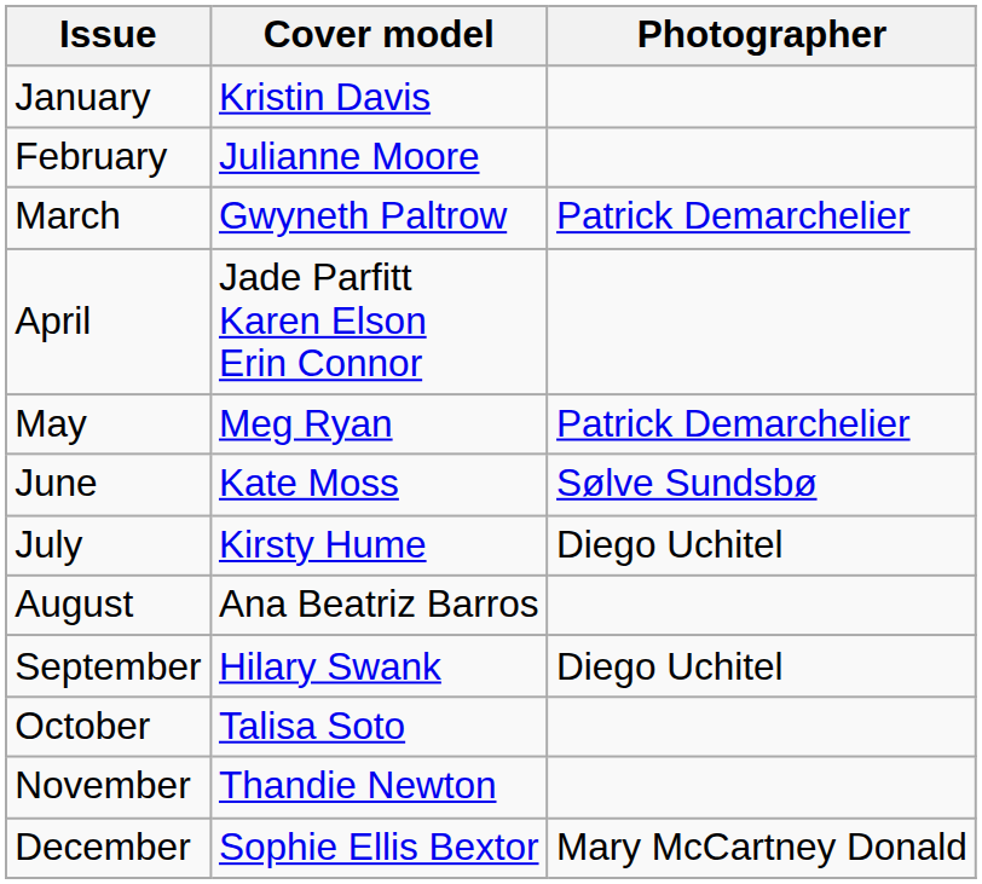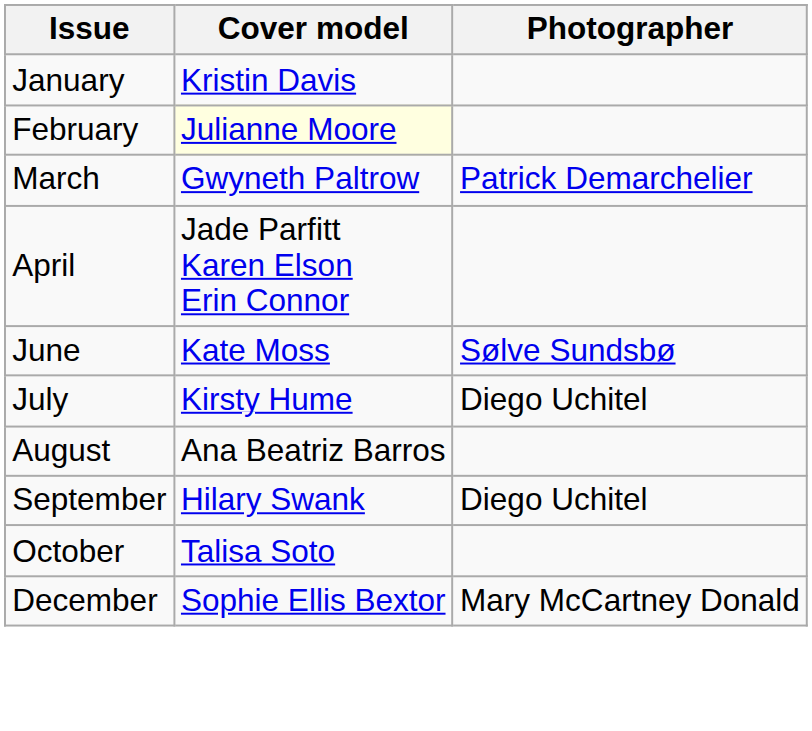February | Cover model: no background -> lightyellow background
- row: May | Meg Ryan | Patrick Demarchelier
- row: November | Thandie Newton
